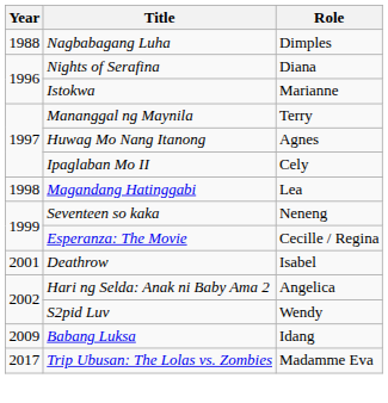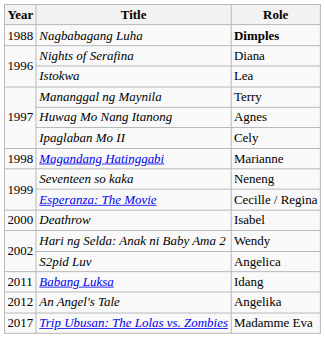Nagbabagang Luha | Role: normal -> bold
Istokwa | Role: Marianne -> Lea
Magandang Hatinggabi | Role: Lea -> Marianne
Deathrow | Year: 2001 -> 2000
Hari ng Selda: Anak ni Baby Ama 2 | Role: Angelica -> Wendy
S2pid Luv | Role: Wendy -> Angelica
Babang Luksa | Year: 2009 -> 2011
+ row: 2012 | An Angel's Tale | Angelika
